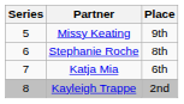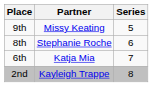columns swapped: Series <-> Place
